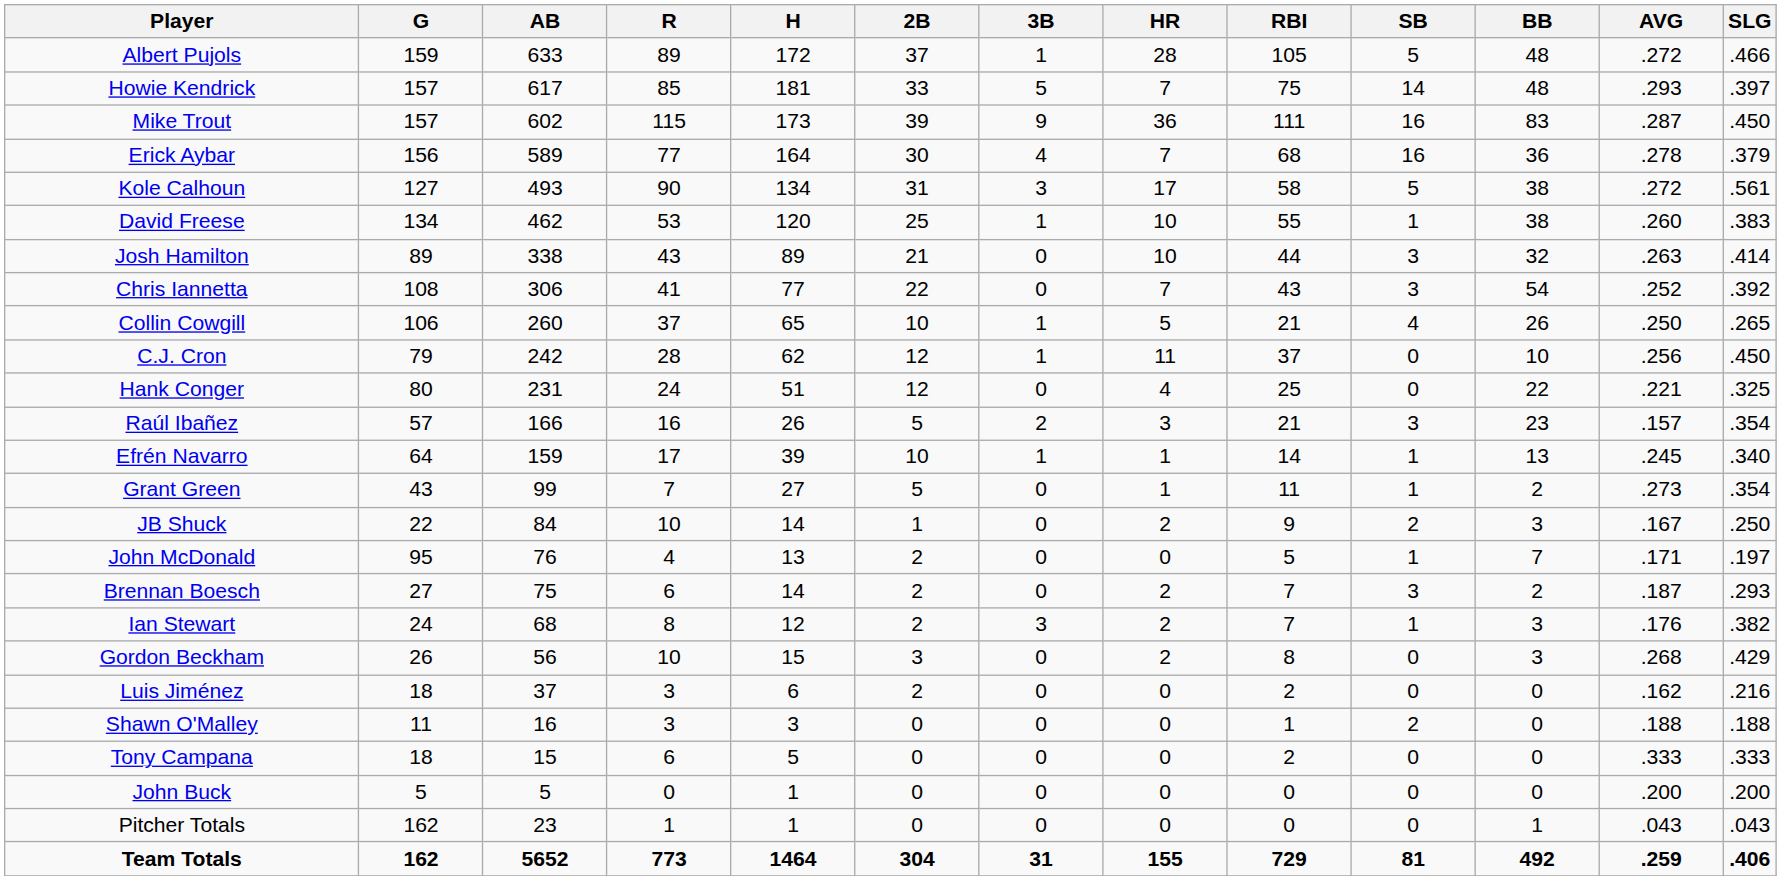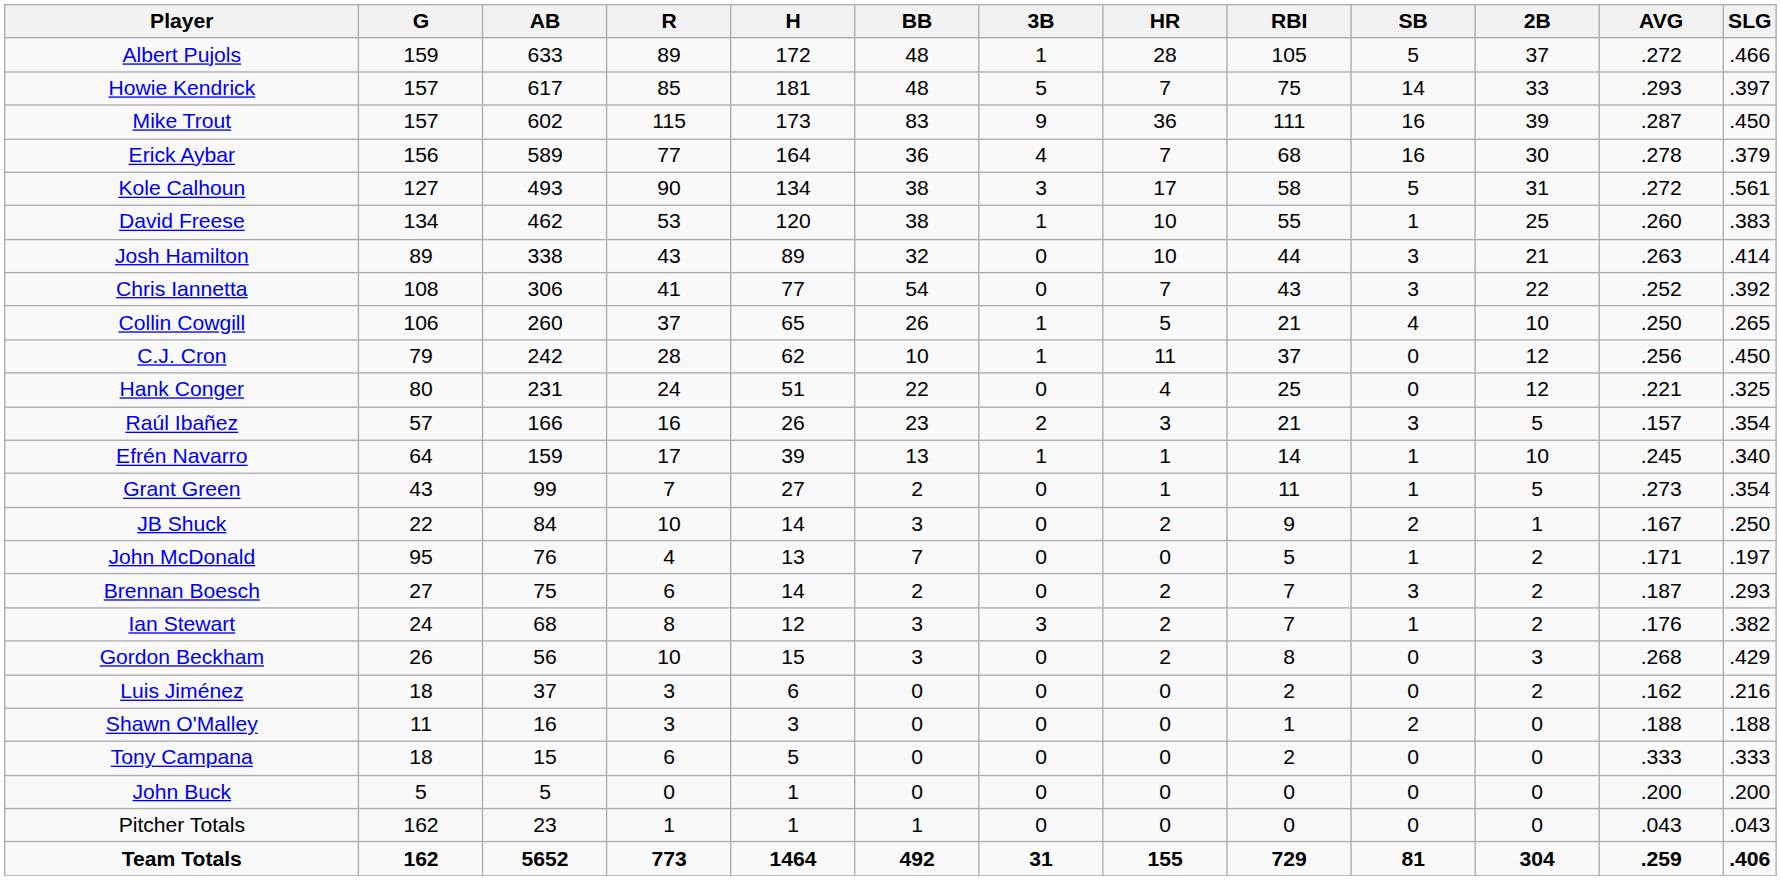columns swapped: 2B <-> BB
